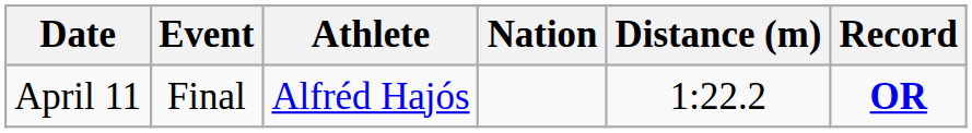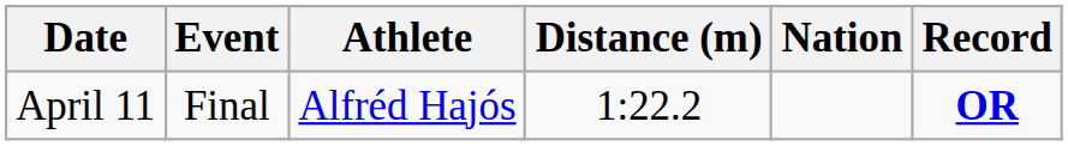columns swapped: Nation <-> Distance (m)
